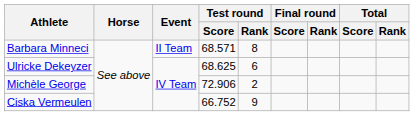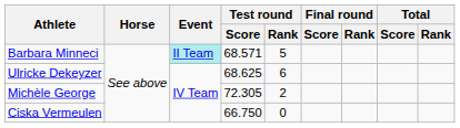Barbara Minneci | Event: no background -> paleturquoise background
Barbara Minneci | Test round / Rank: 8 -> 5
Michèle George | Test round / Score: 72.906 -> 72.305
Ciska Vermeulen | Test round / Score: 66.752 -> 66.750
Ciska Vermeulen | Test round / Rank: 9 -> 0
